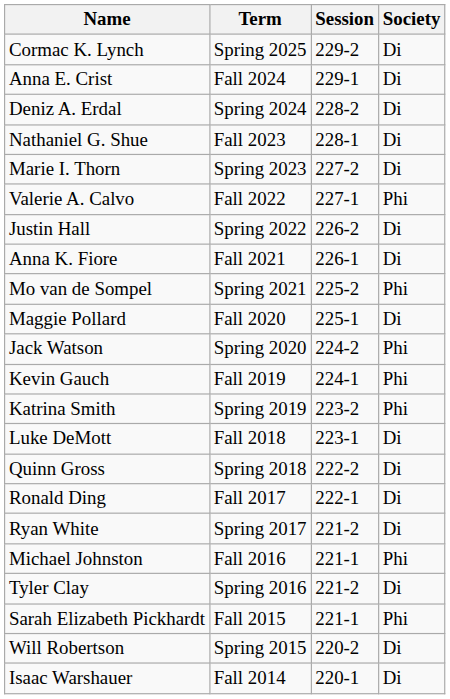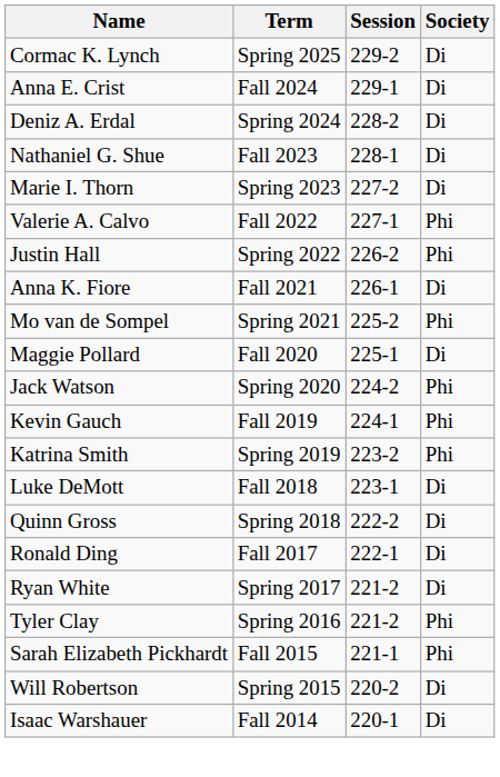Justin Hall | Society: Di -> Phi
- row: Michael Johnston | Fall 2016 | 221-1 | Phi
Tyler Clay | Society: Di -> Phi
